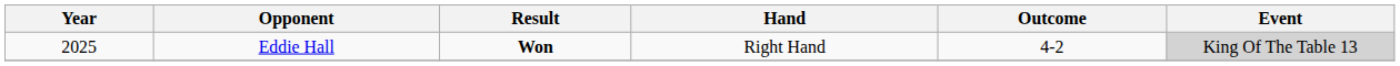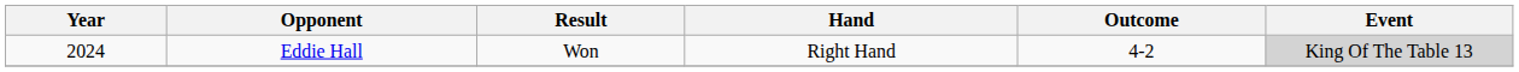Eddie Hall | Year: 2025 -> 2024
Eddie Hall | Result: bold -> normal
